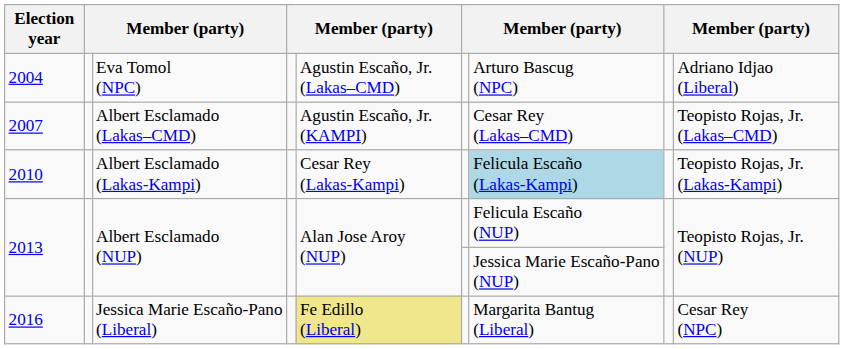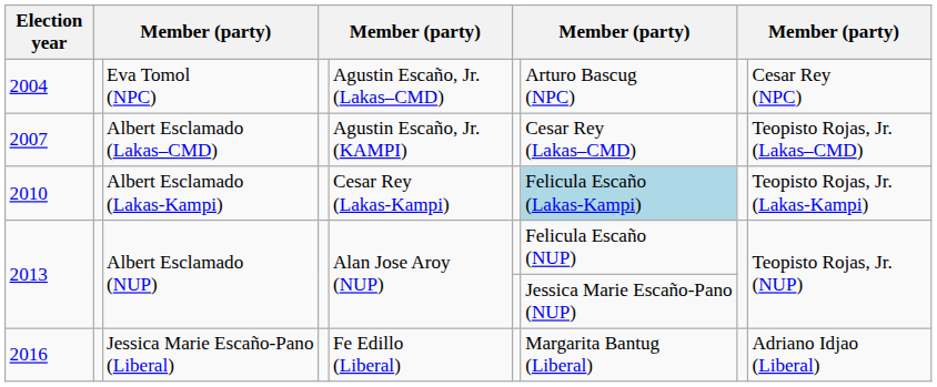2004 | column 9: Adriano Idjao (Liberal) -> Cesar Rey (NPC)
2016 | column 5: khaki background -> no background
2016 | column 9: Cesar Rey (NPC) -> Adriano Idjao (Liberal)
